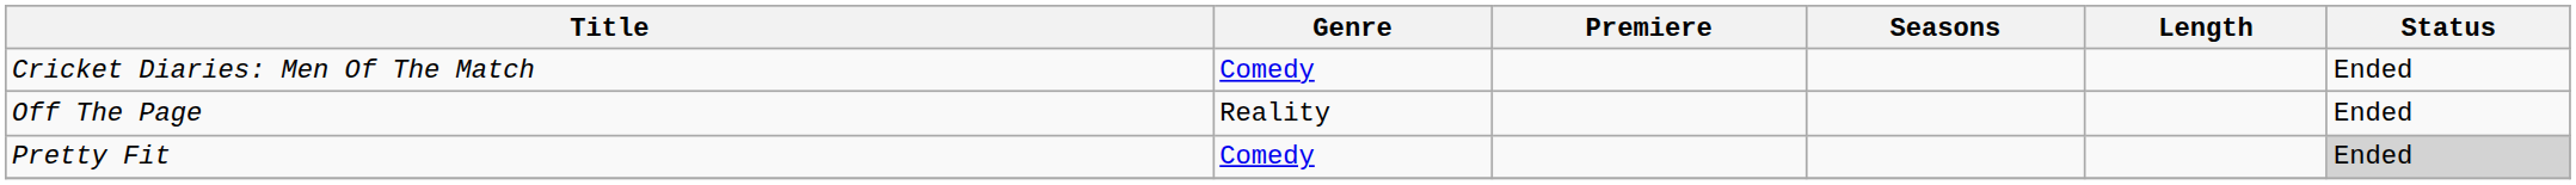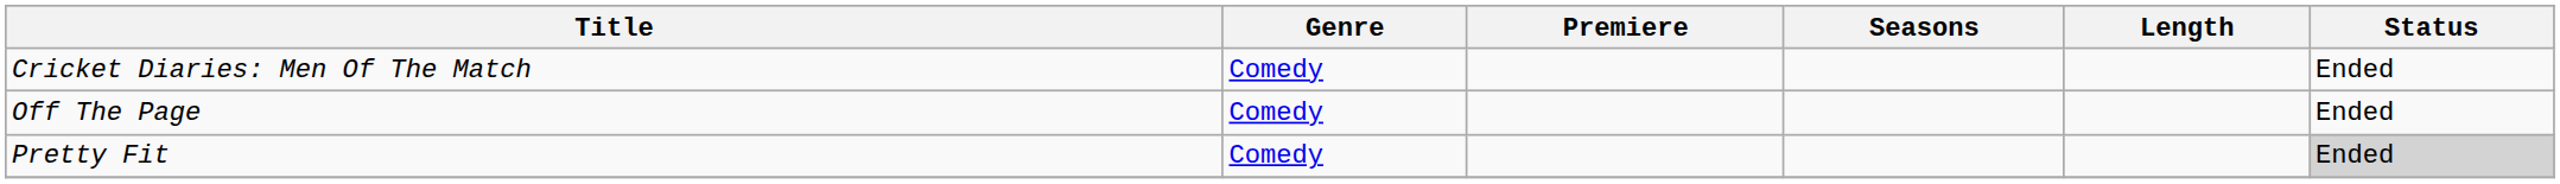Off The Page | Genre: Reality -> Comedy
